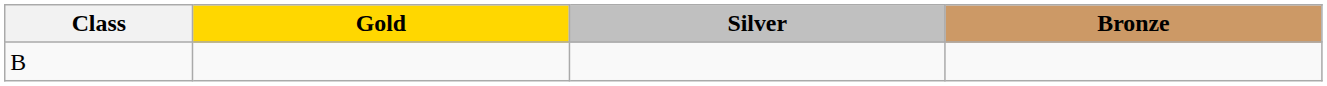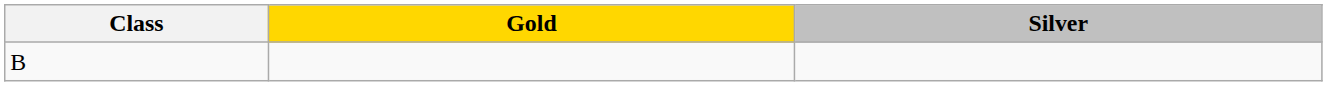- column: Bronze
